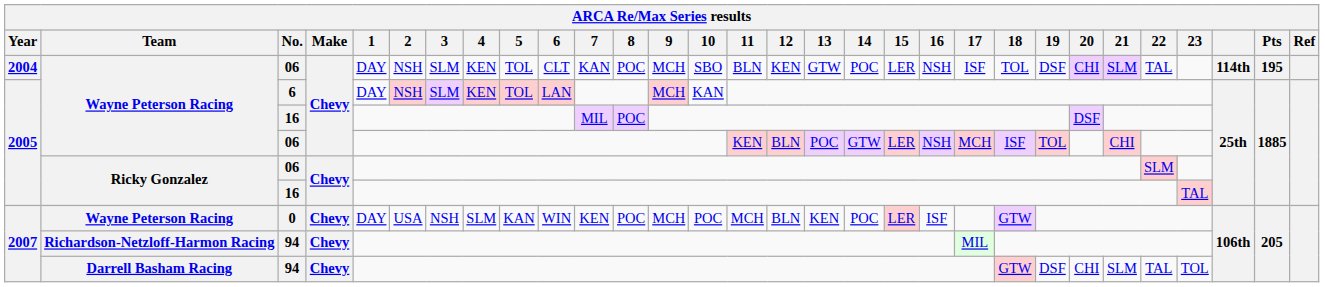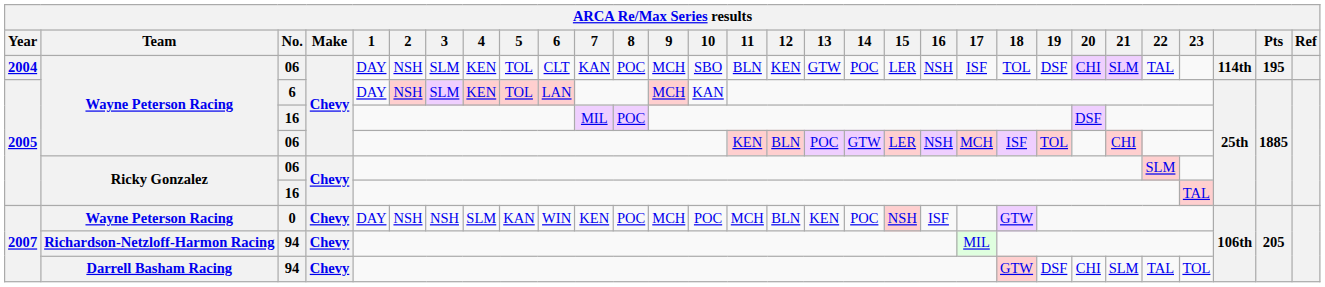0 | 2: USA -> NSH
0 | 15: LER -> NSH
